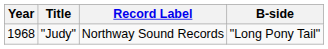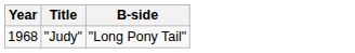- column: Record Label | Northway Sound Records
